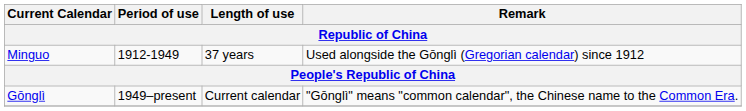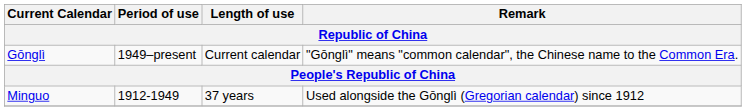rows swapped: Minguo <-> Gōnglì
